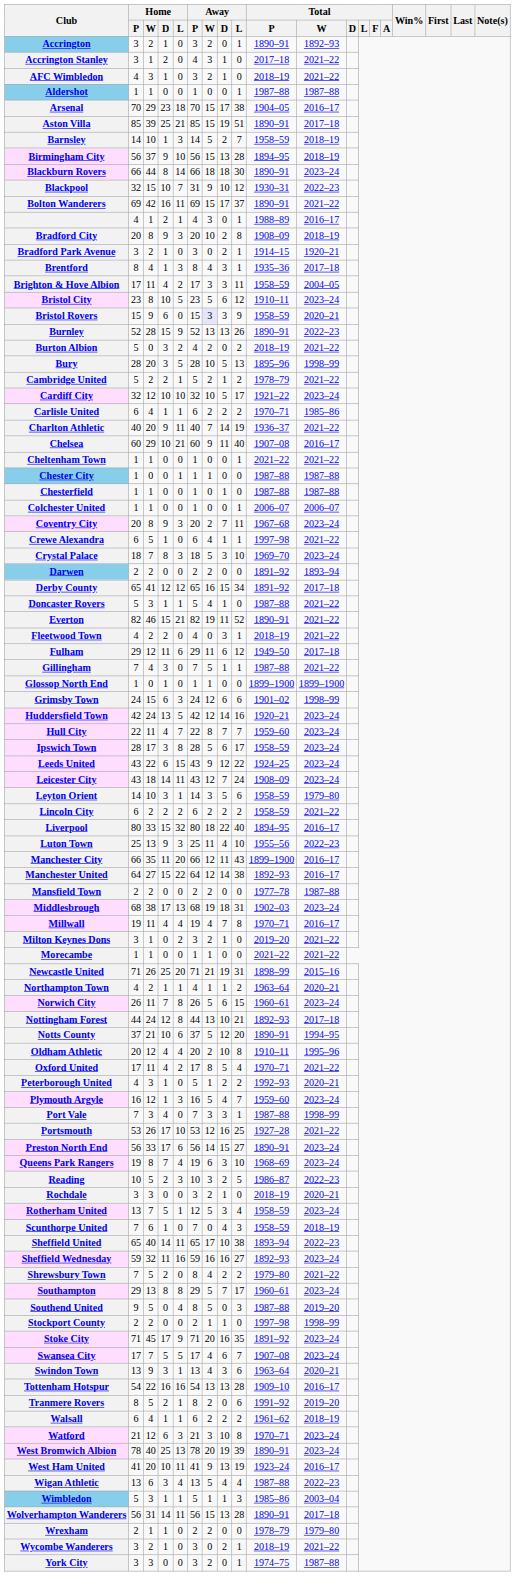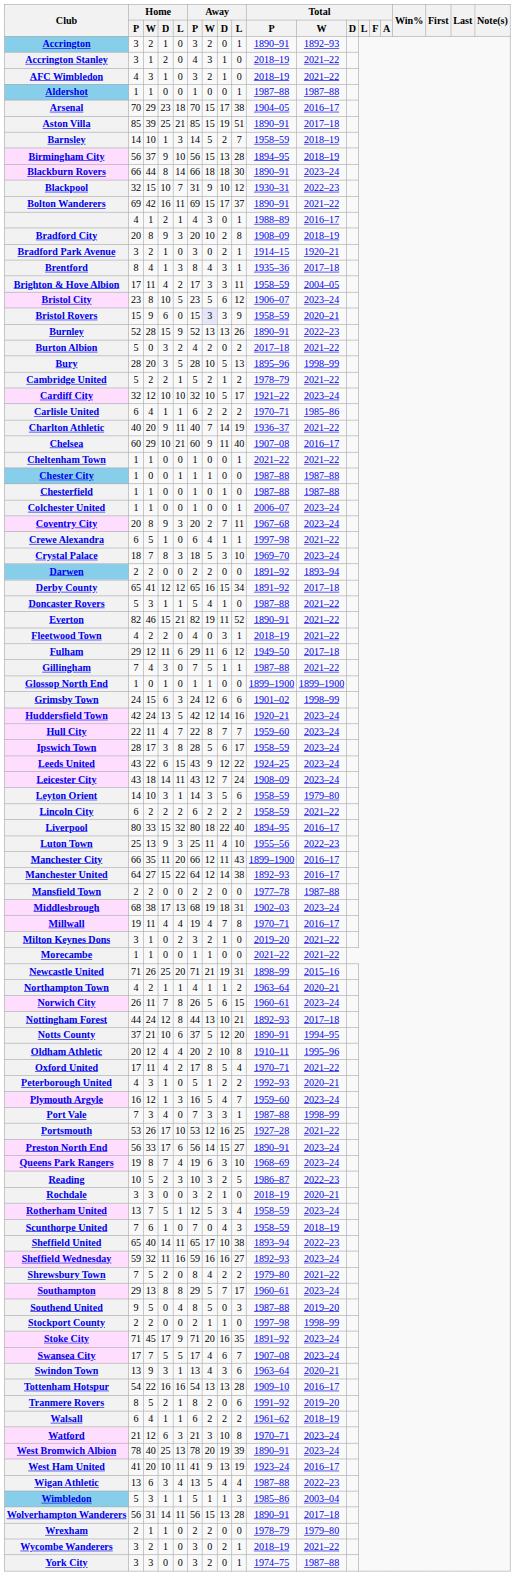Accrington Stanley | Total / P: 2017–18 -> 2018–19
Bristol City | Total / P: 1910–11 -> 1906–07
Burton Albion | Total / P: 2018–19 -> 2017–18
Colchester United | Total / W: 2006–07 -> 2023–24
